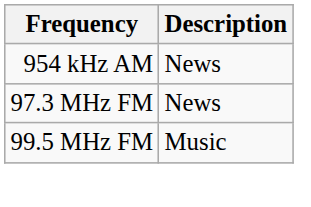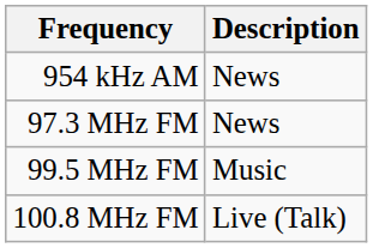+ row: 100.8 MHz FM | Live (Talk)
